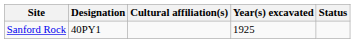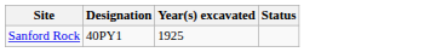- column: Cultural affiliation(s)
